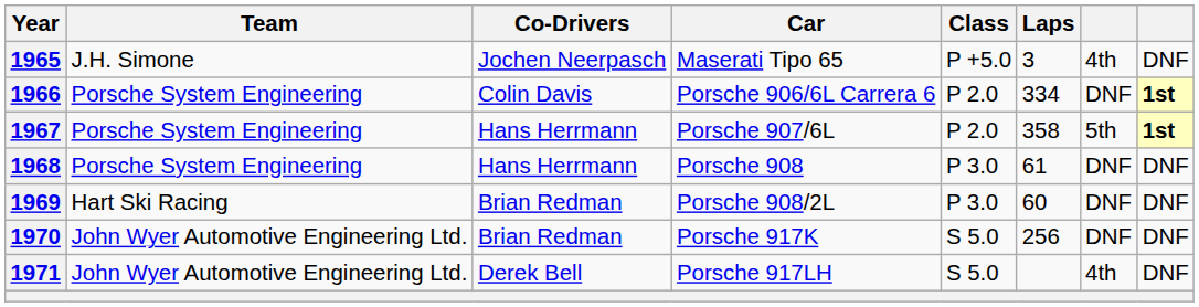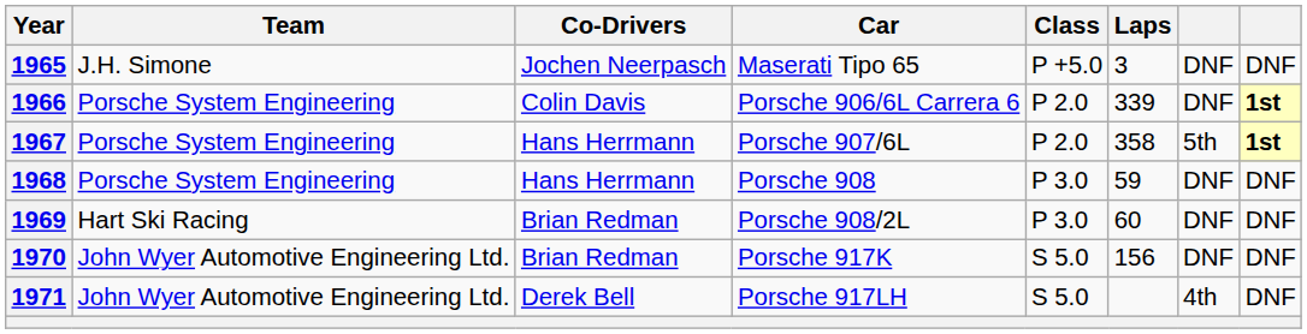1965 | column 7: 4th -> DNF
1966 | Laps: 334 -> 339
1968 | Laps: 61 -> 59
1970 | Laps: 256 -> 156
